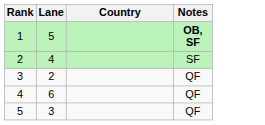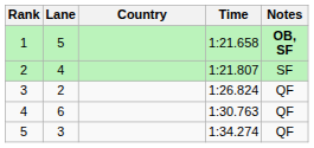+ column: Time | 1:21.658 | 1:21.807 | 1:26.824 | 1:30.763 | 1:34.274
